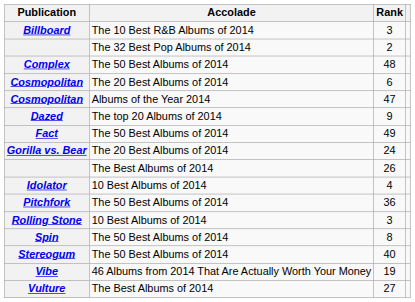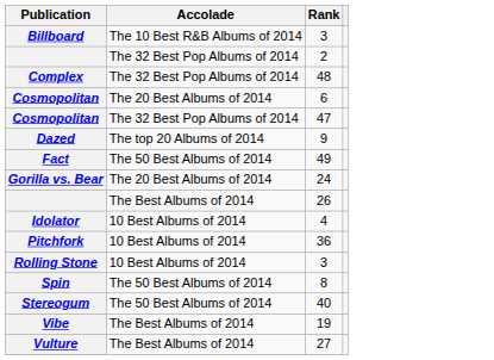48 | Accolade: The 50 Best Albums of 2014 -> The 32 Best Pop Albums of 2014
47 | Accolade: Albums of the Year 2014 -> The 32 Best Pop Albums of 2014
36 | Accolade: The 50 Best Albums of 2014 -> 10 Best Albums of 2014
19 | Accolade: 46 Albums from 2014 That Are Actually Worth Your Money -> The Best Albums of 2014
